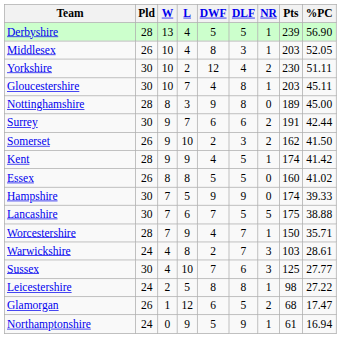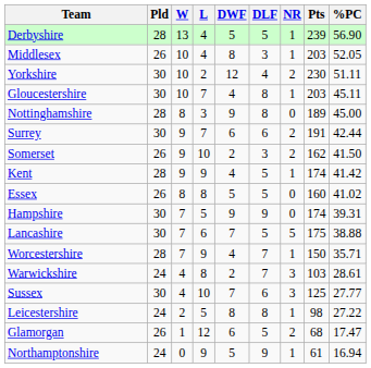Hampshire | %PC: 39.33 -> 39.31
